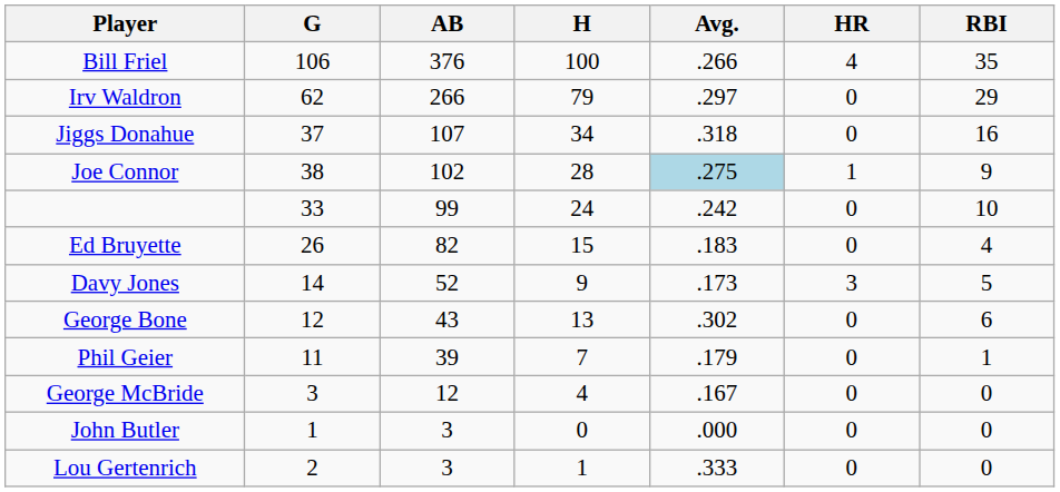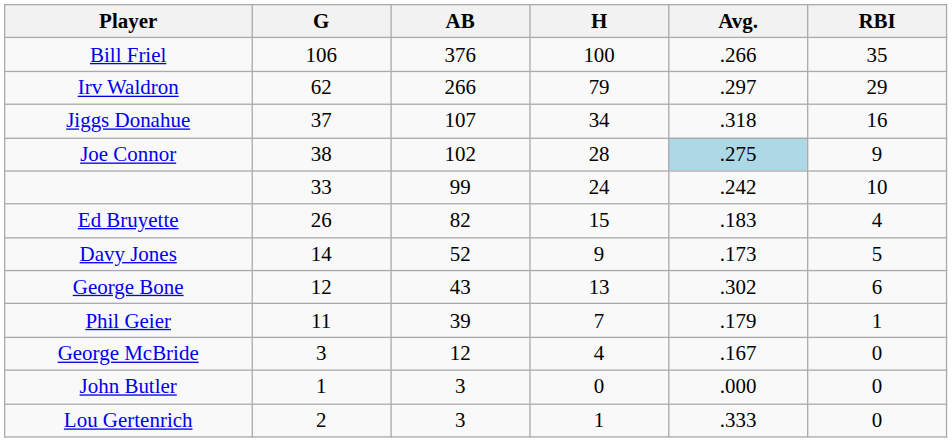- column: HR | 4 | 0 | 0 | 1 | 0 | 0 | 3 | 0 | 0 | 0 | 0 | 0
